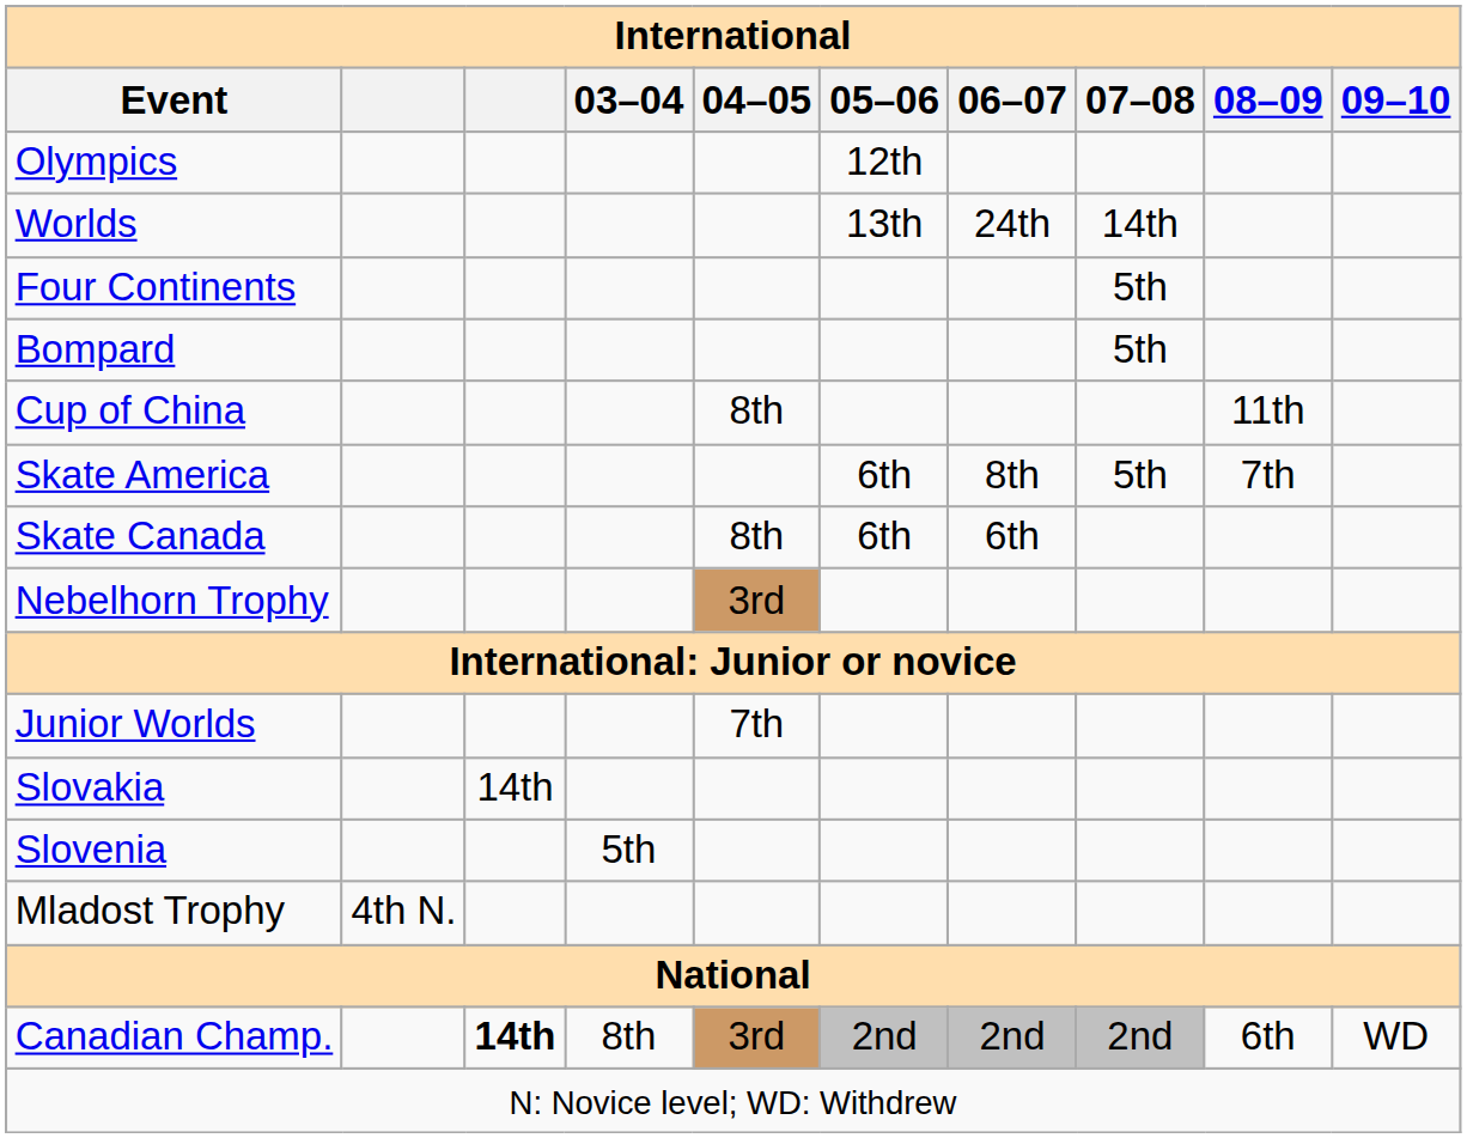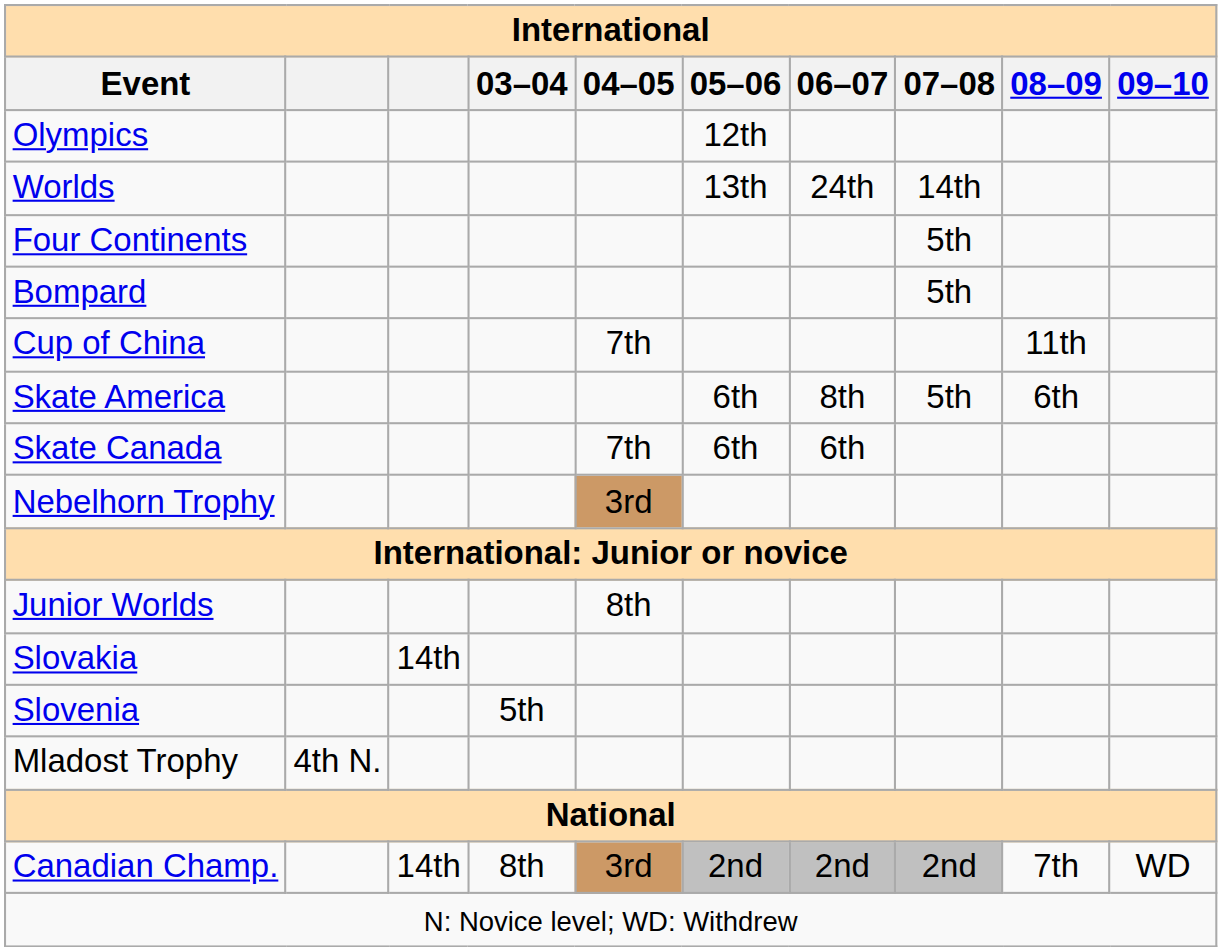Cup of China | International / 04–05: 8th -> 7th
Skate America | International / 08–09: 7th -> 6th
Skate Canada | International / 04–05: 8th -> 7th
Junior Worlds | International / 04–05: 7th -> 8th
Canadian Champ. | column 3: bold -> normal
Canadian Champ. | International / 08–09: 6th -> 7th
